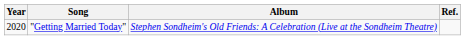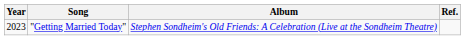"Getting Married Today" | Year: 2020 -> 2023
